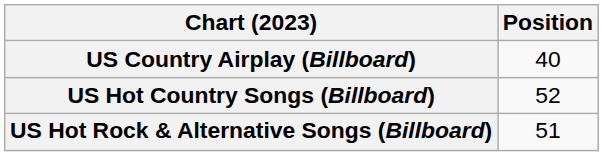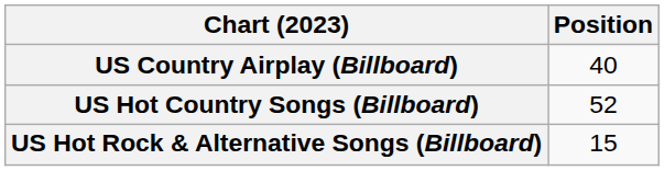US Hot Rock & Alternative Songs (Billboard) | Position: 51 -> 15
